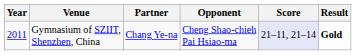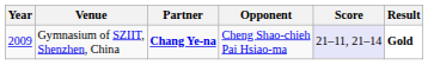Gymnasium of SZIIT, Shenzhen, China | Year: 2011 -> 2009
Gymnasium of SZIIT, Shenzhen, China | Partner: normal -> bold
